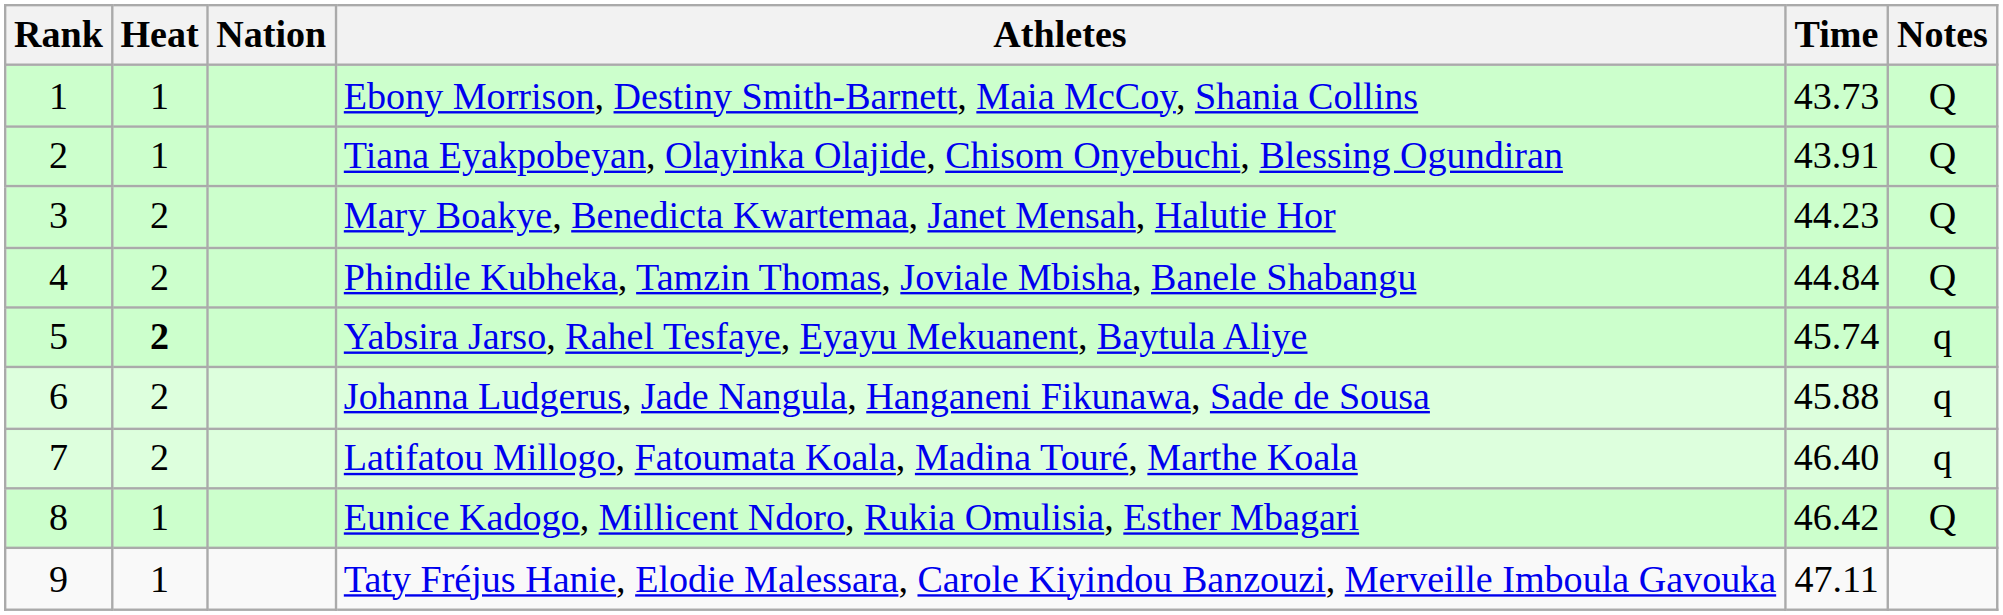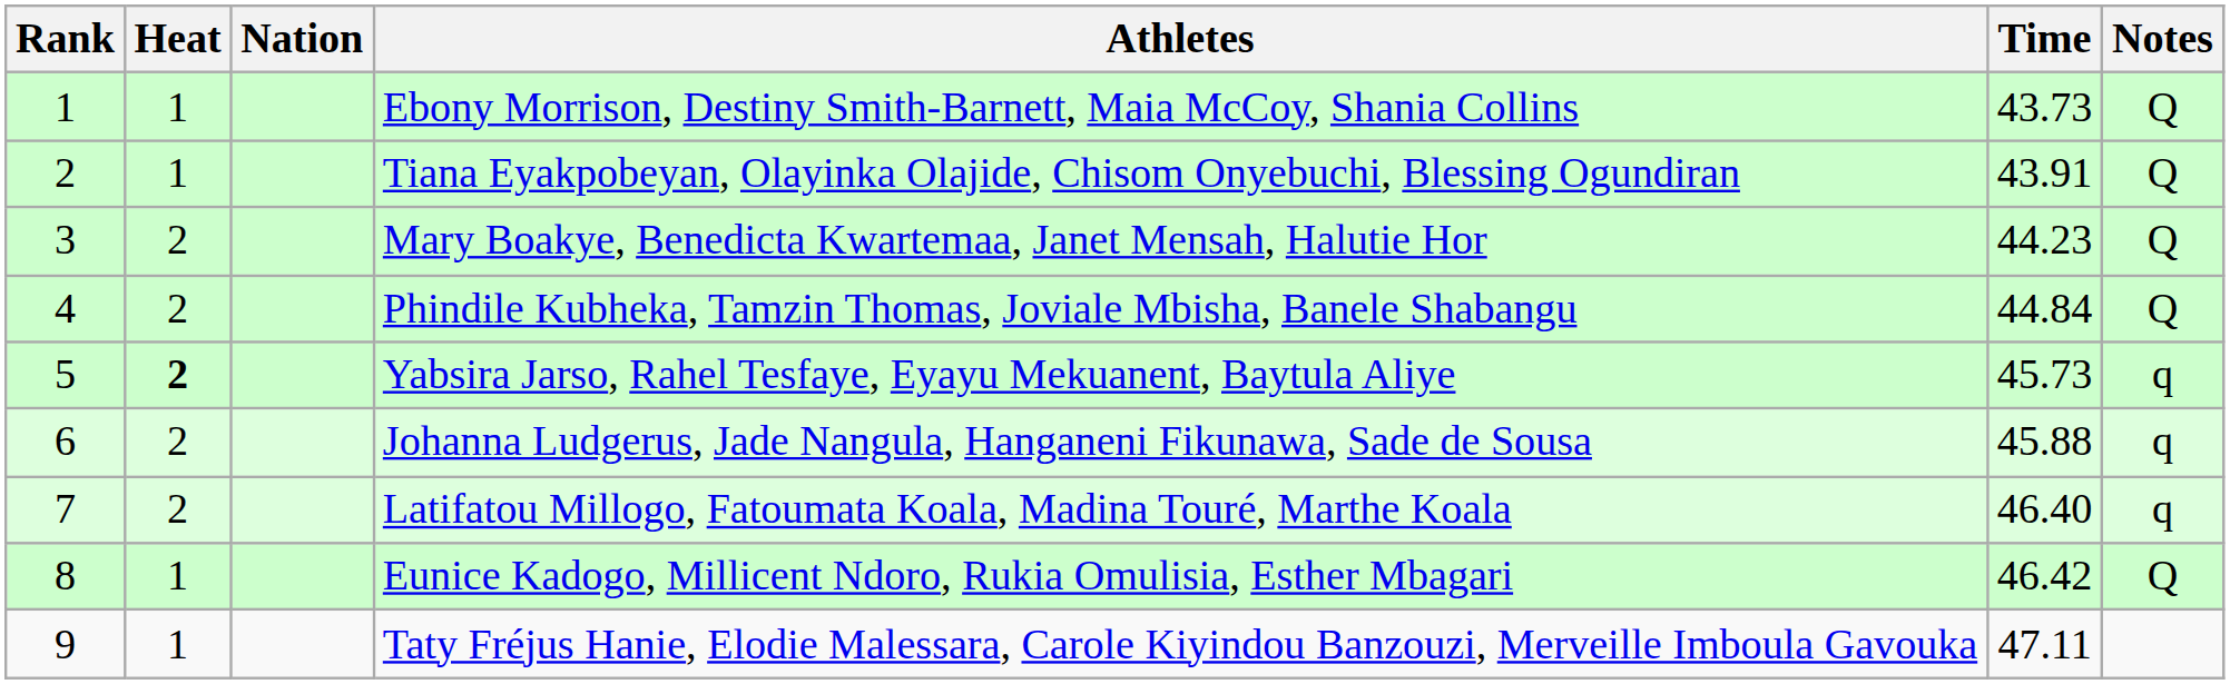Yabsira Jarso, Rahel Tesfaye, Eyayu Mekuanent, Baytula Aliye | Time: 45.74 -> 45.73
